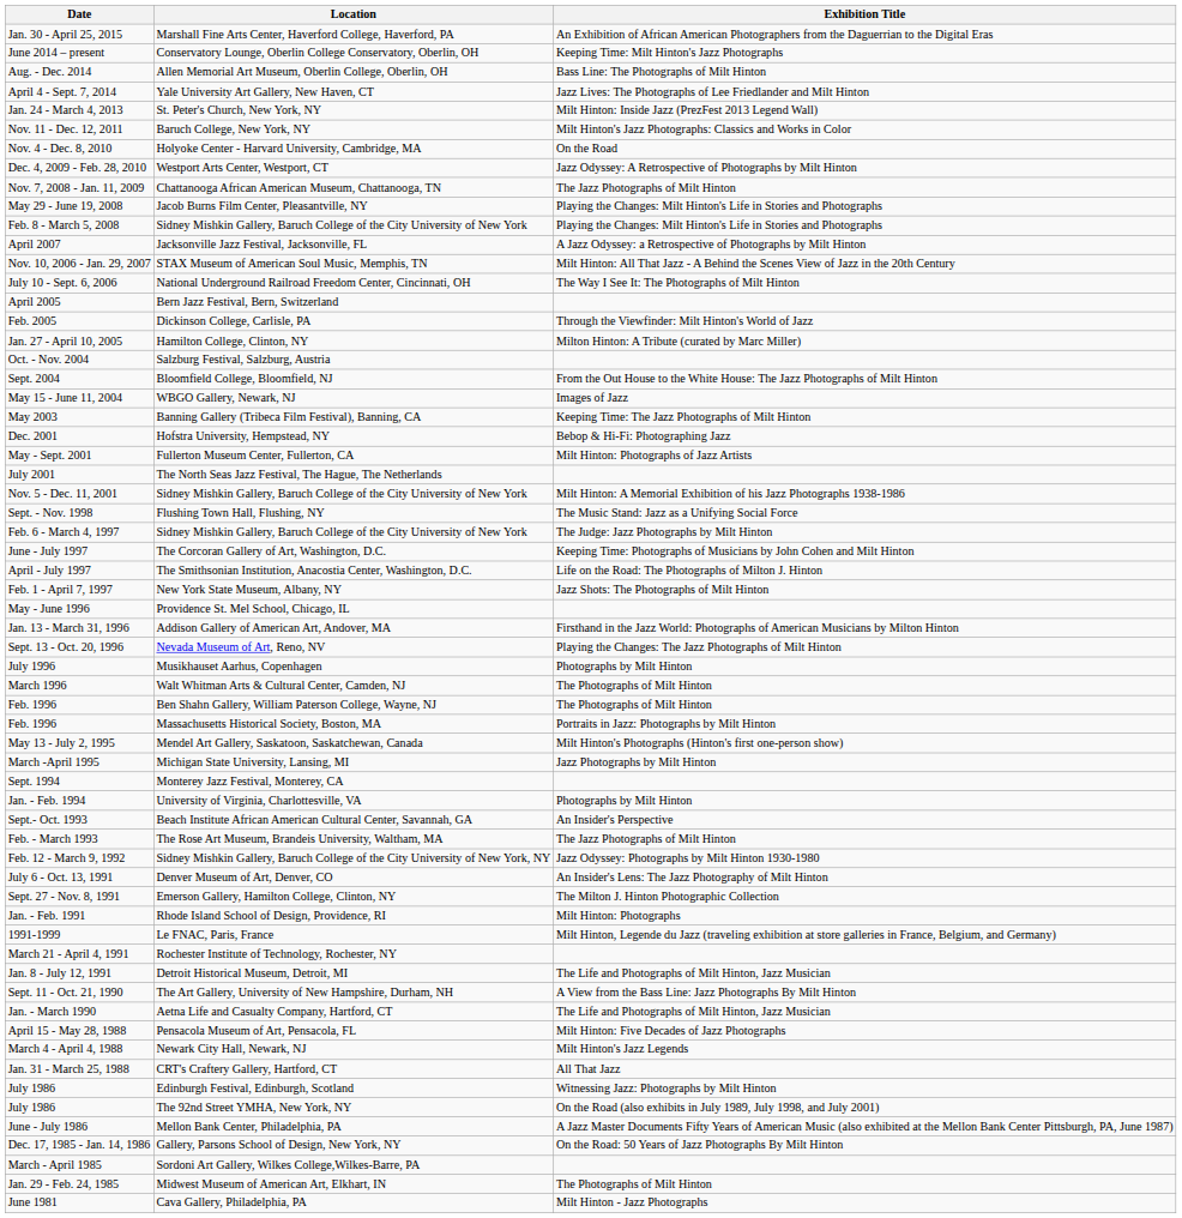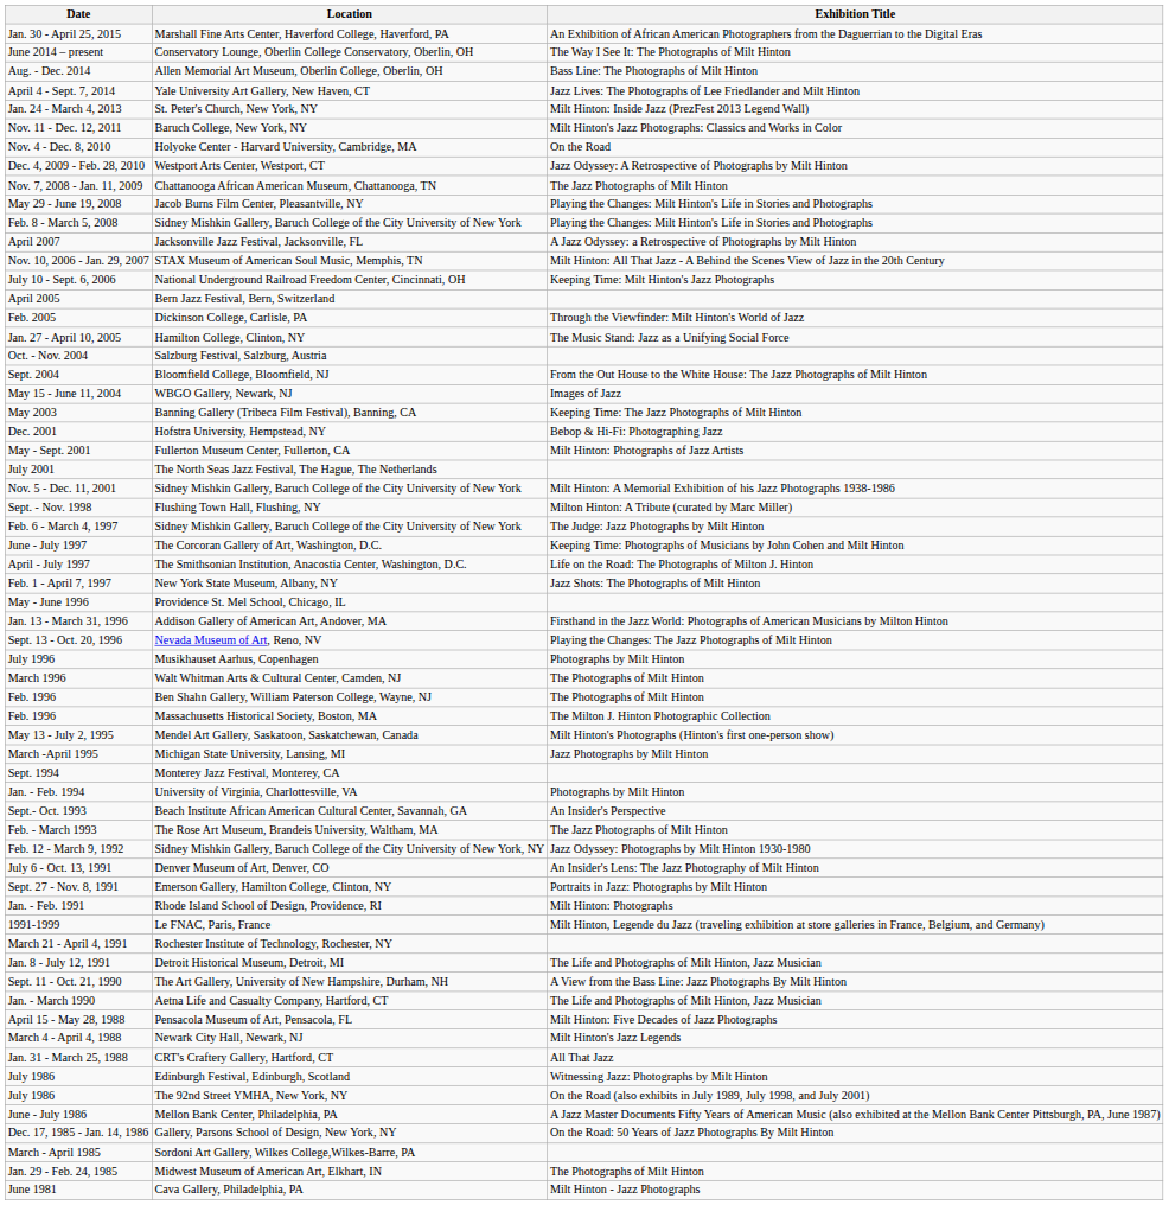June 2014 – present | Exhibition Title: Keeping Time: Milt Hinton's Jazz Photographs -> The Way I See It: The Photographs of Milt Hinton
July 10 - Sept. 6, 2006 | Exhibition Title: The Way I See It: The Photographs of Milt Hinton -> Keeping Time: Milt Hinton's Jazz Photographs
Jan. 27 - April 10, 2005 | Exhibition Title: Milton Hinton: A Tribute (curated by Marc Miller) -> The Music Stand: Jazz as a Unifying Social Force
Sept. - Nov. 1998 | Exhibition Title: The Music Stand: Jazz as a Unifying Social Force -> Milton Hinton: A Tribute (curated by Marc Miller)
Feb. 1996 / Massachusetts Historical Society, Boston, MA | Exhibition Title: Portraits in Jazz: Photographs by Milt Hinton -> The Milton J. Hinton Photographic Collection
Sept. 27 - Nov. 8, 1991 | Exhibition Title: The Milton J. Hinton Photographic Collection -> Portraits in Jazz: Photographs by Milt Hinton
